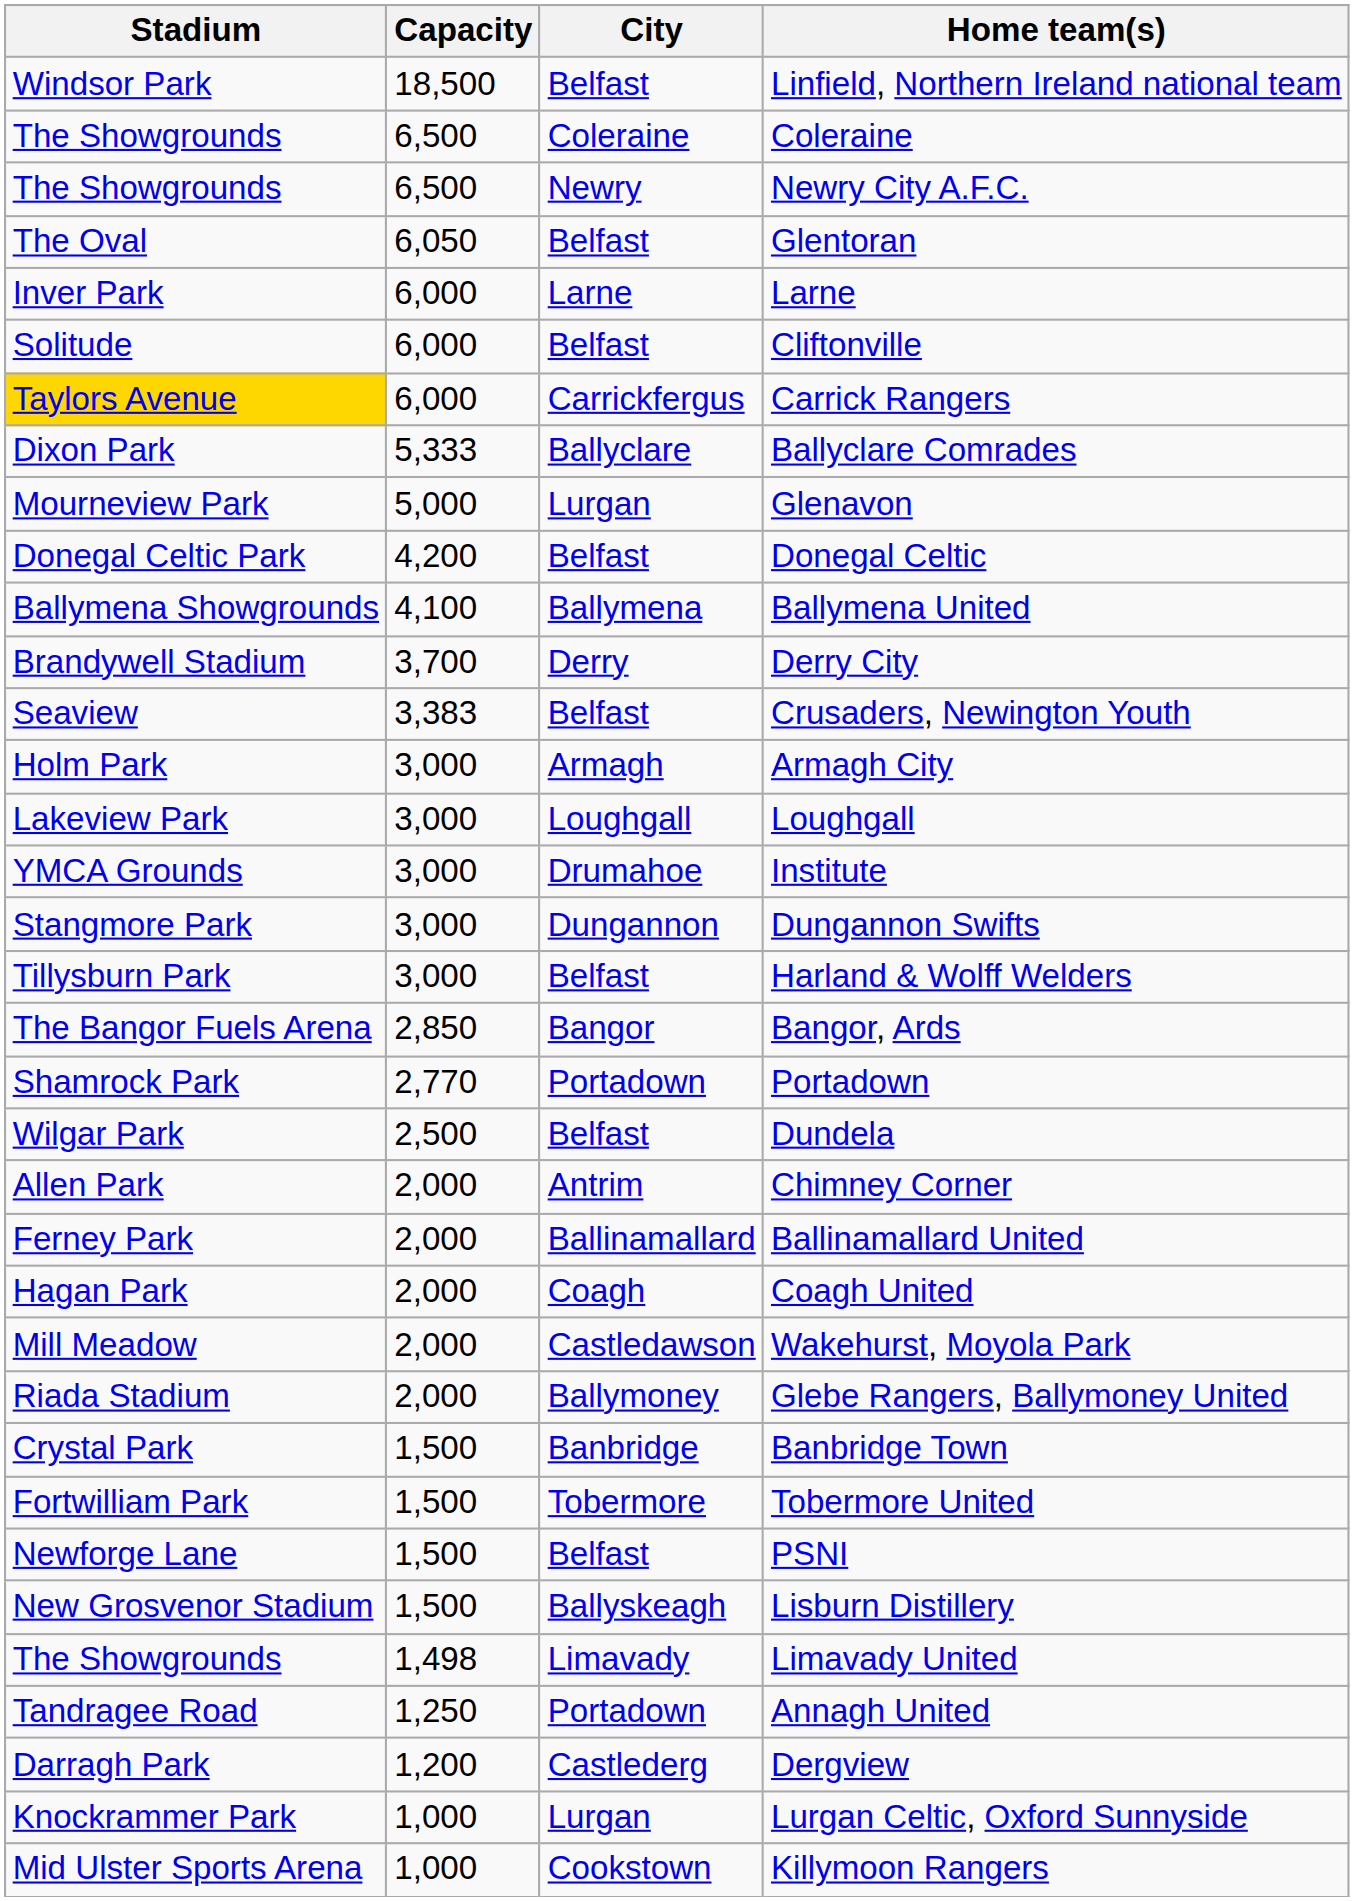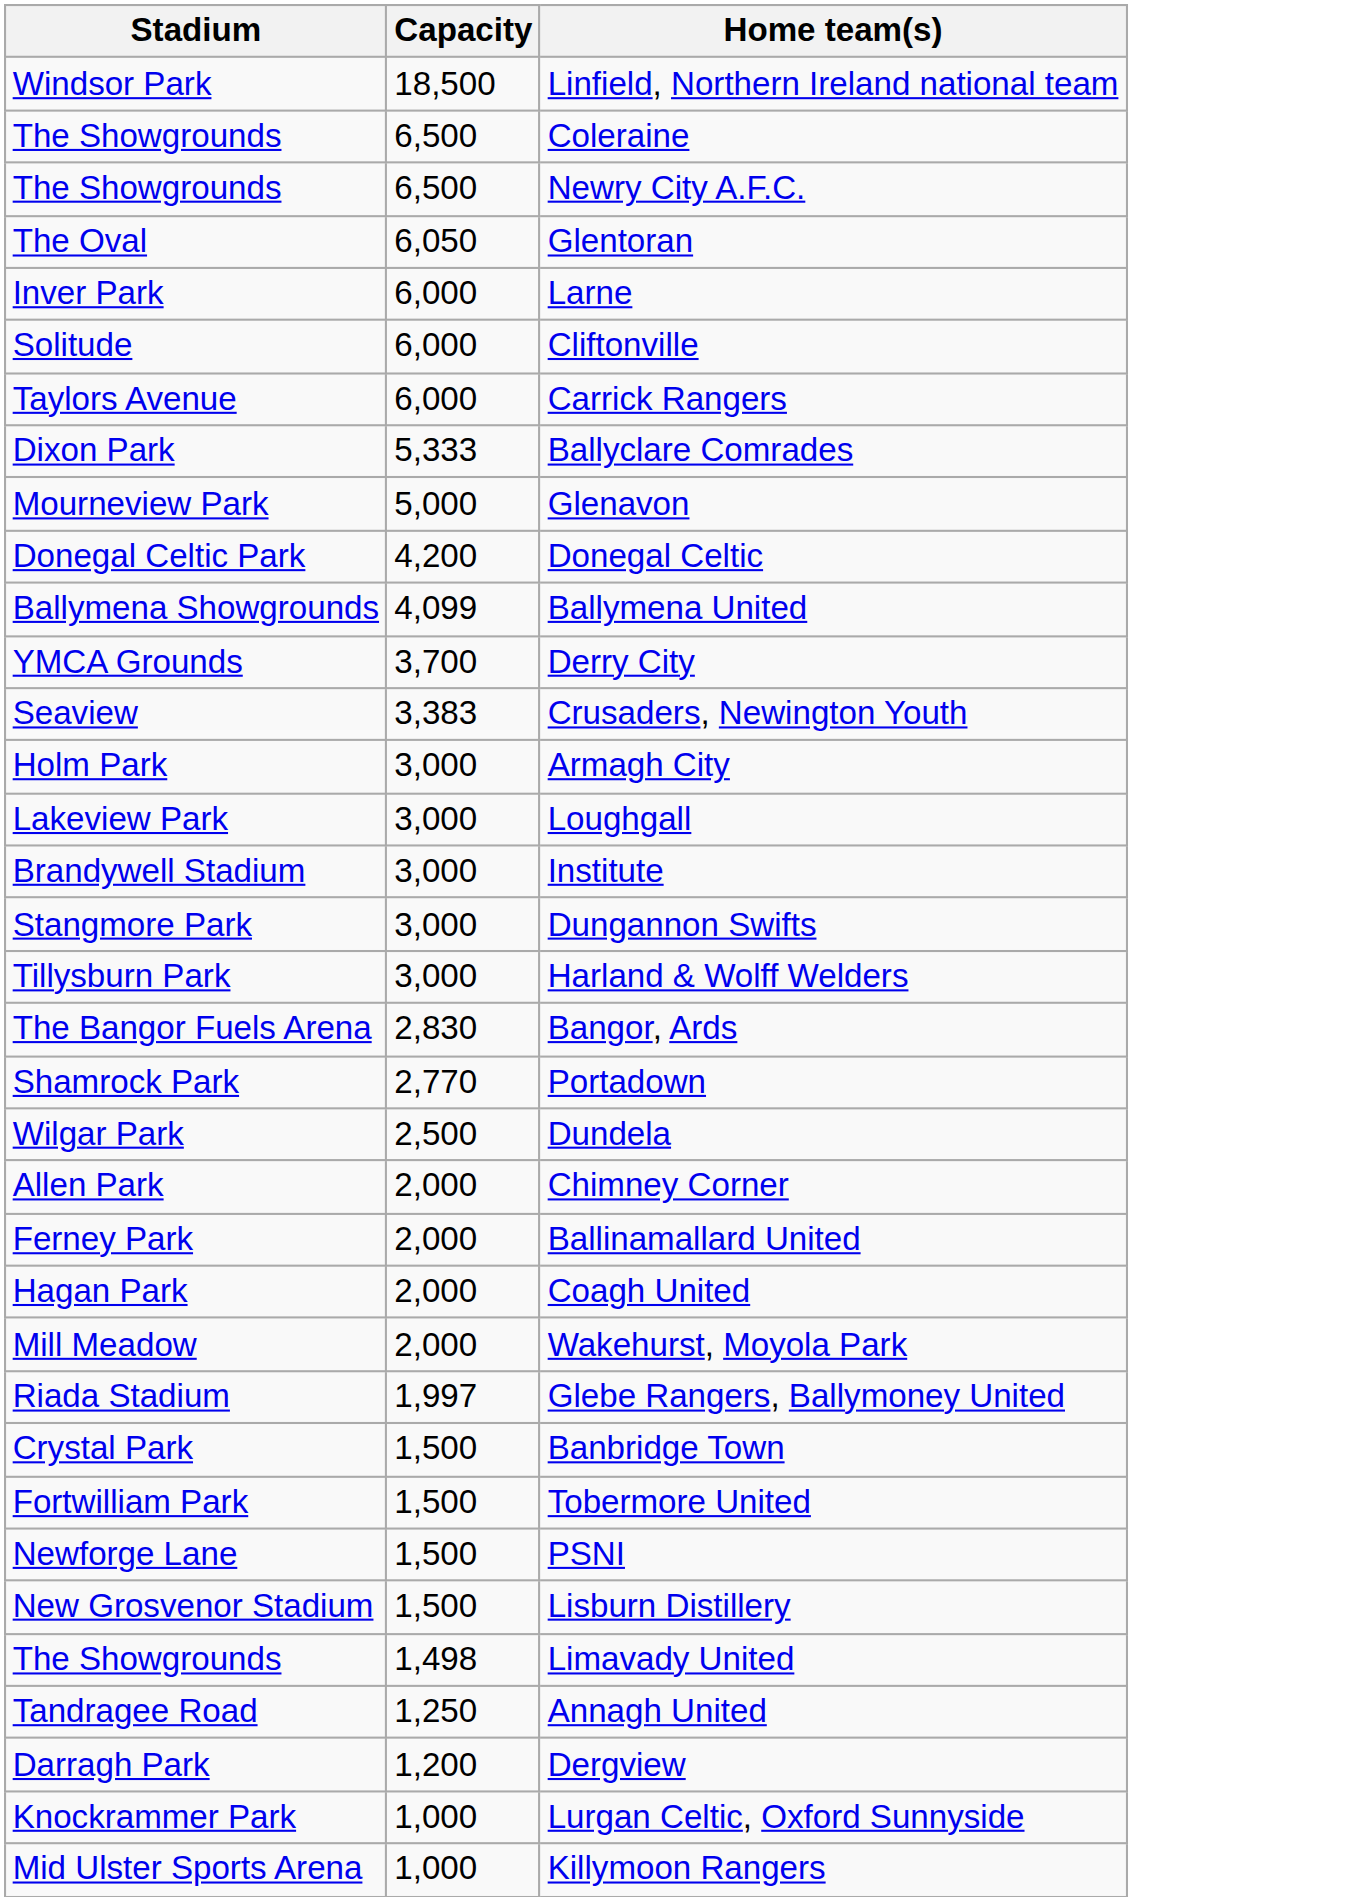- column: City | Belfast | Coleraine | Newry | Belfast | Larne | Belfast | Carrickfergus | Ballyclare | Lurgan | Belfast | Ballymena | Derry | Belfast | Armagh | Loughgall | Drumahoe | Dungannon | Belfast | Bangor | Portadown | Belfast | Antrim | Ballinamallard | Coagh | Castledawson | Ballymoney | Banbridge | Tobermore | Belfast | Ballyskeagh | Limavady | Portadown | Castlederg | Lurgan | Cookstown
Carrick Rangers | Stadium: gold background -> no background
Ballymena United | Capacity: 4,100 -> 4,099
Derry City | Stadium: Brandywell Stadium -> YMCA Grounds
Institute | Stadium: YMCA Grounds -> Brandywell Stadium
Bangor, Ards | Capacity: 2,850 -> 2,830
Glebe Rangers, Ballymoney United | Capacity: 2,000 -> 1,997
